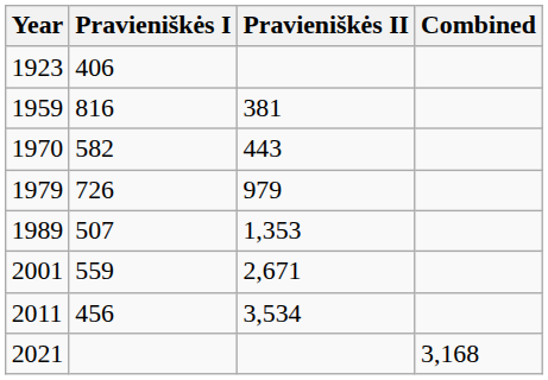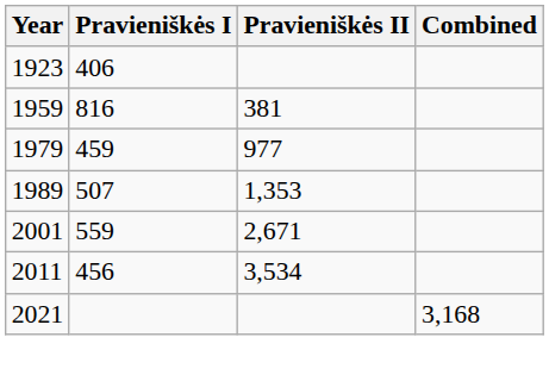- row: 1970 | 582 | 443
1979 | Pravieniškės I: 726 -> 459
1979 | Pravieniškės II: 979 -> 977
